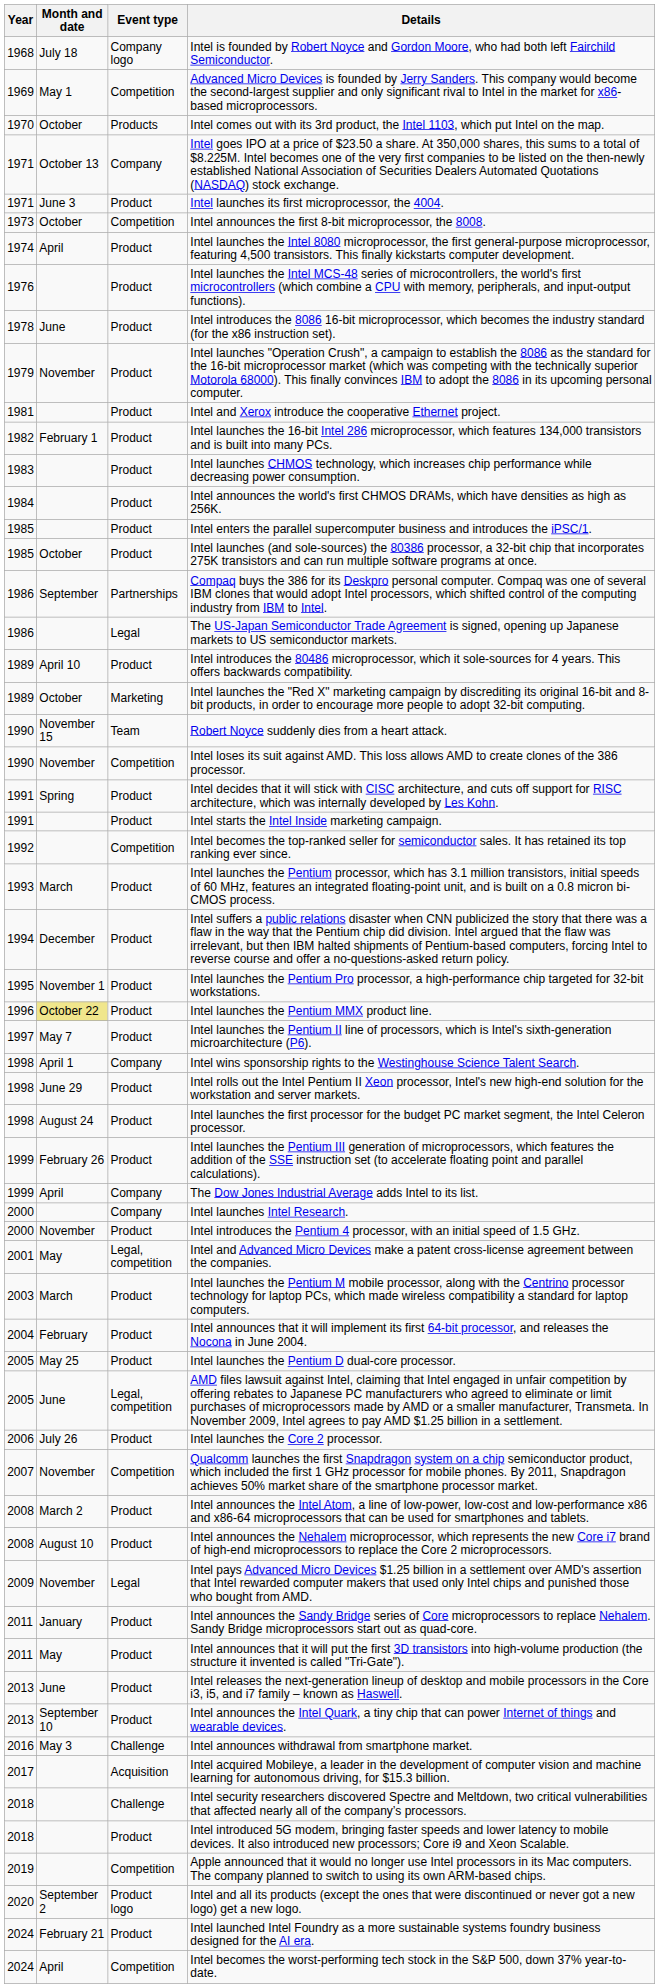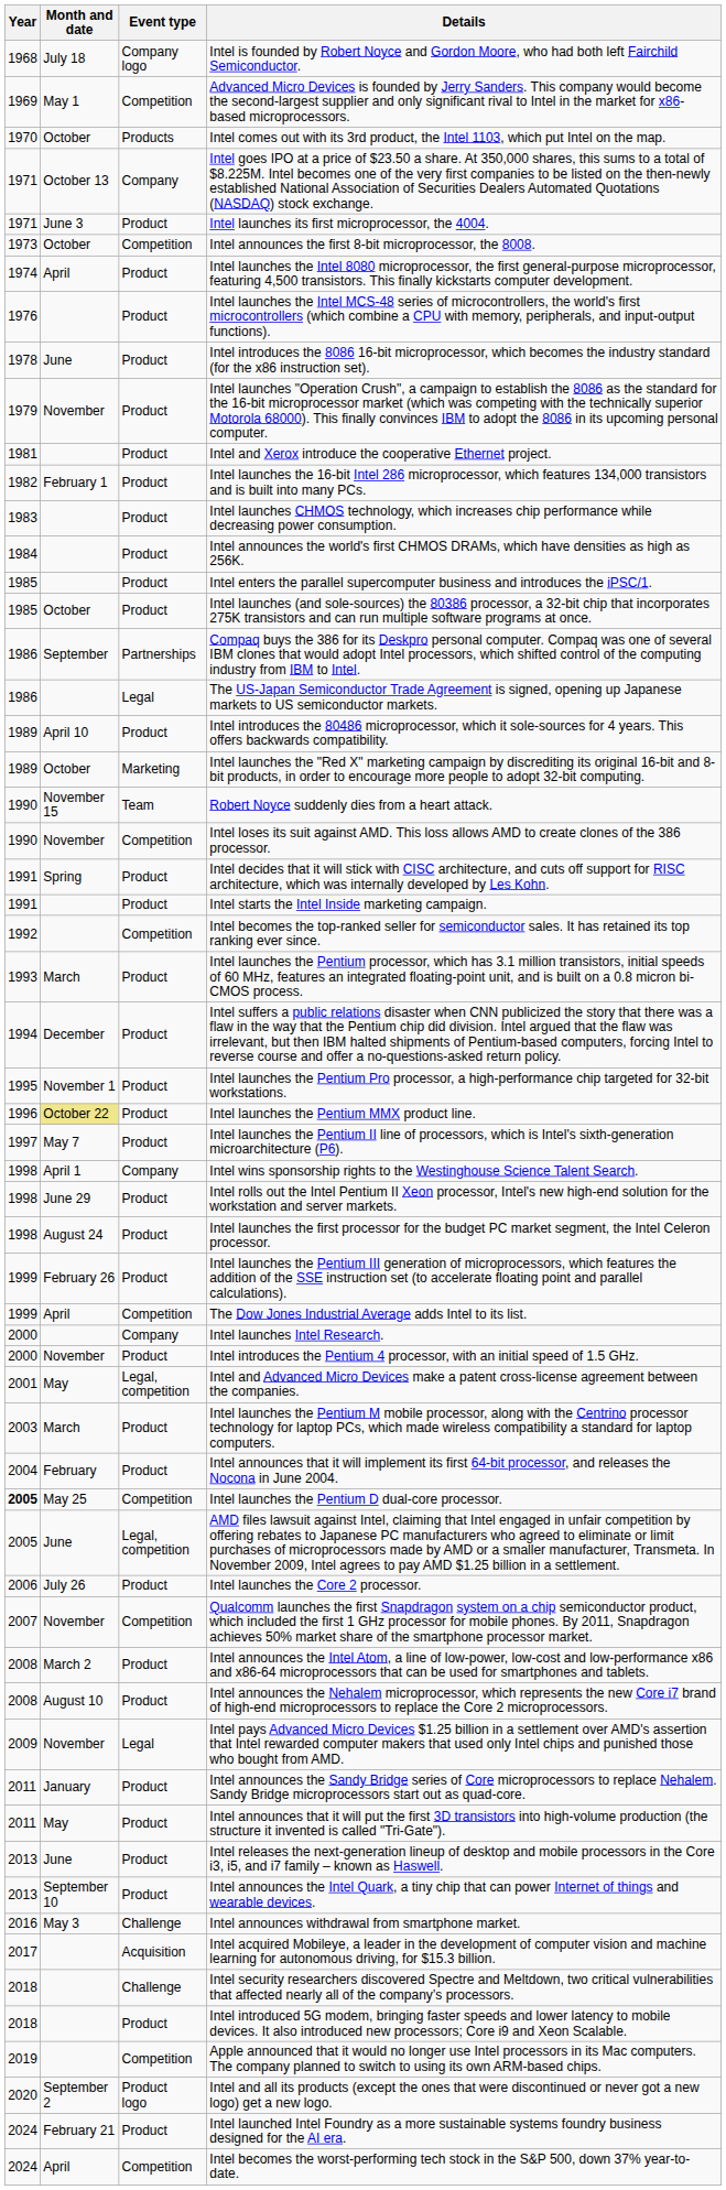The Dow Jones Industrial Average adds Intel to its list. | Event type: Company -> Competition
Intel launches the Pentium D dual-core processor. | Year: normal -> bold
Intel launches the Pentium D dual-core processor. | Event type: Product -> Competition
